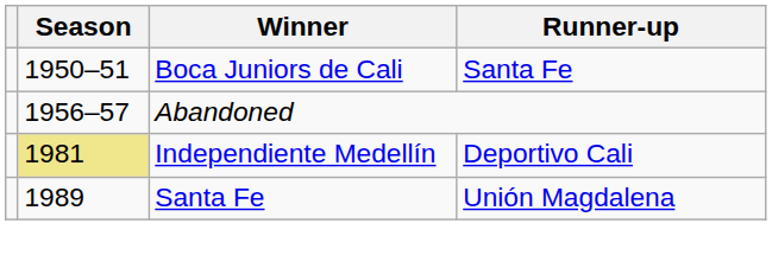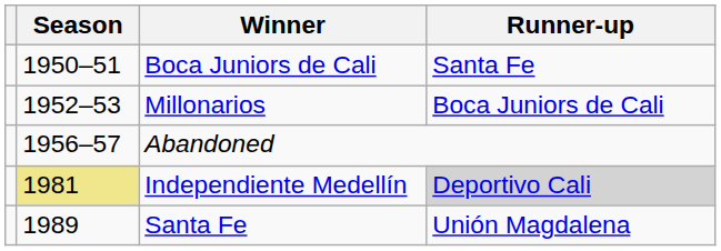+ row: 1952–53 | Millonarios | Boca Juniors de Cali
Independiente Medellín | Runner-up: no background -> lightgrey background
